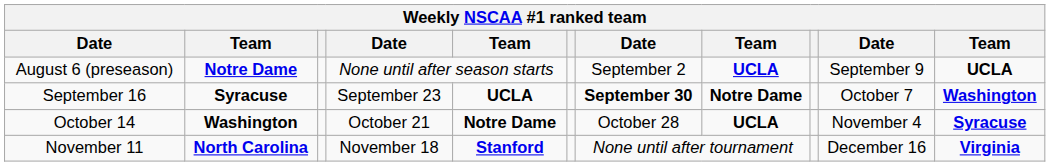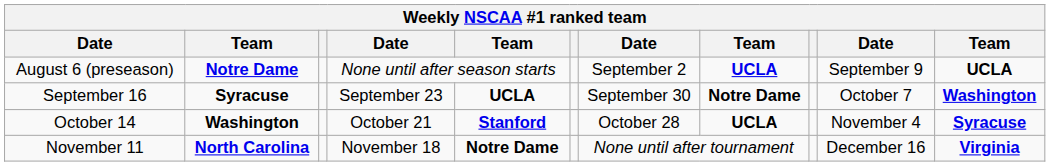September 16 | column 7: bold -> normal
October 14 | column 5: Notre Dame -> Stanford
November 11 | column 5: Stanford -> Notre Dame
